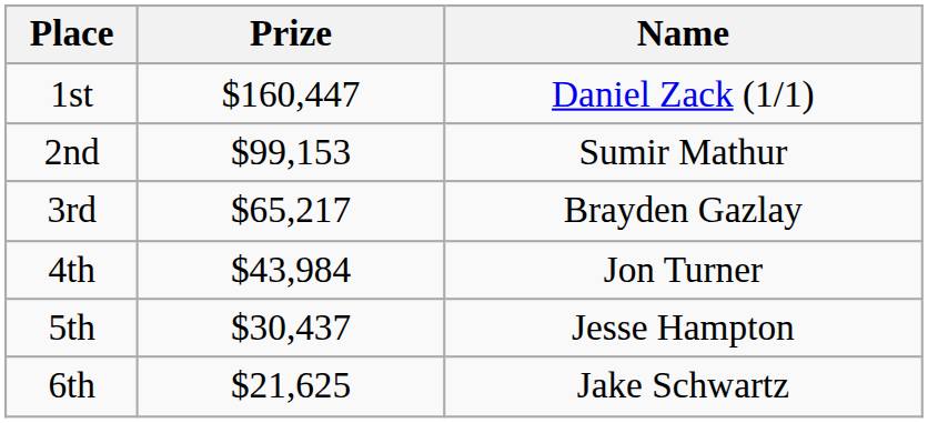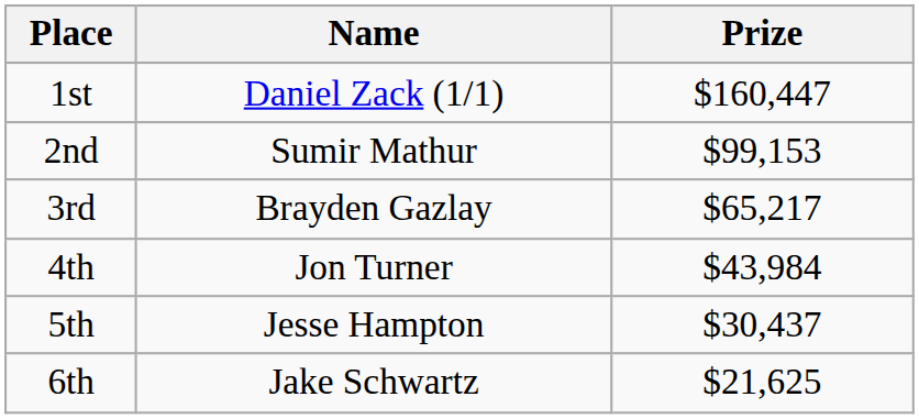columns swapped: Name <-> Prize
